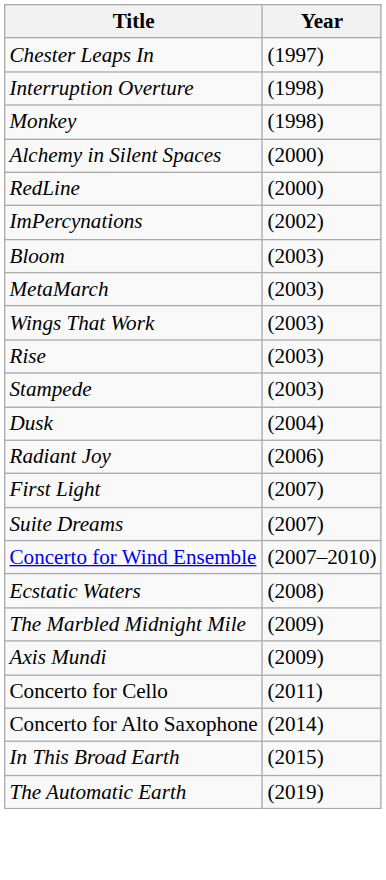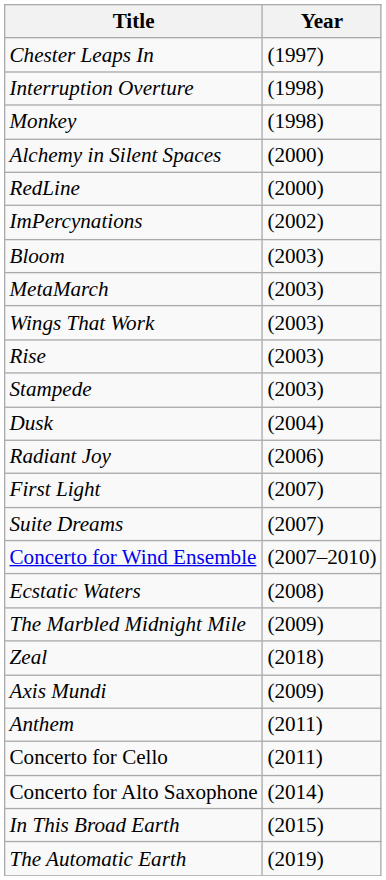+ row: Zeal | (2018)
+ row: Anthem | (2011)
